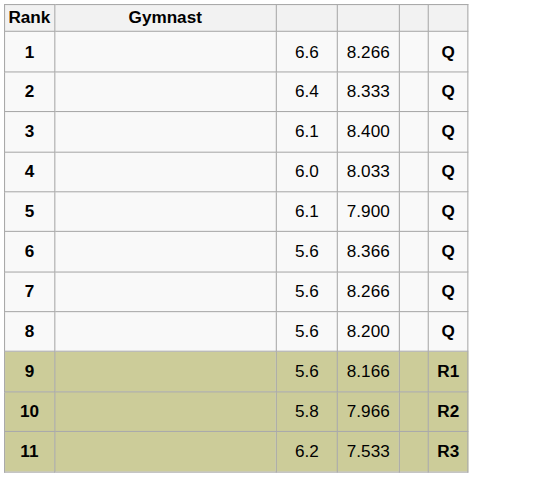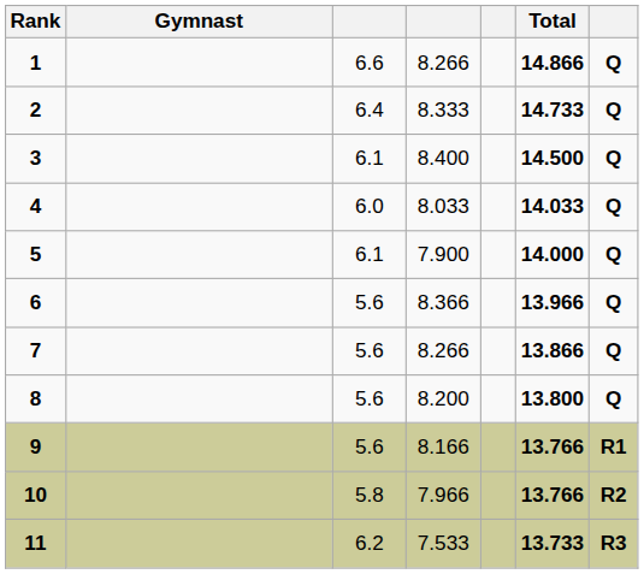+ column: Total | 14.866 | 14.733 | 14.500 | 14.033 | 14.000 | 13.966 | 13.866 | 13.800 | 13.766 | 13.766 | 13.733
